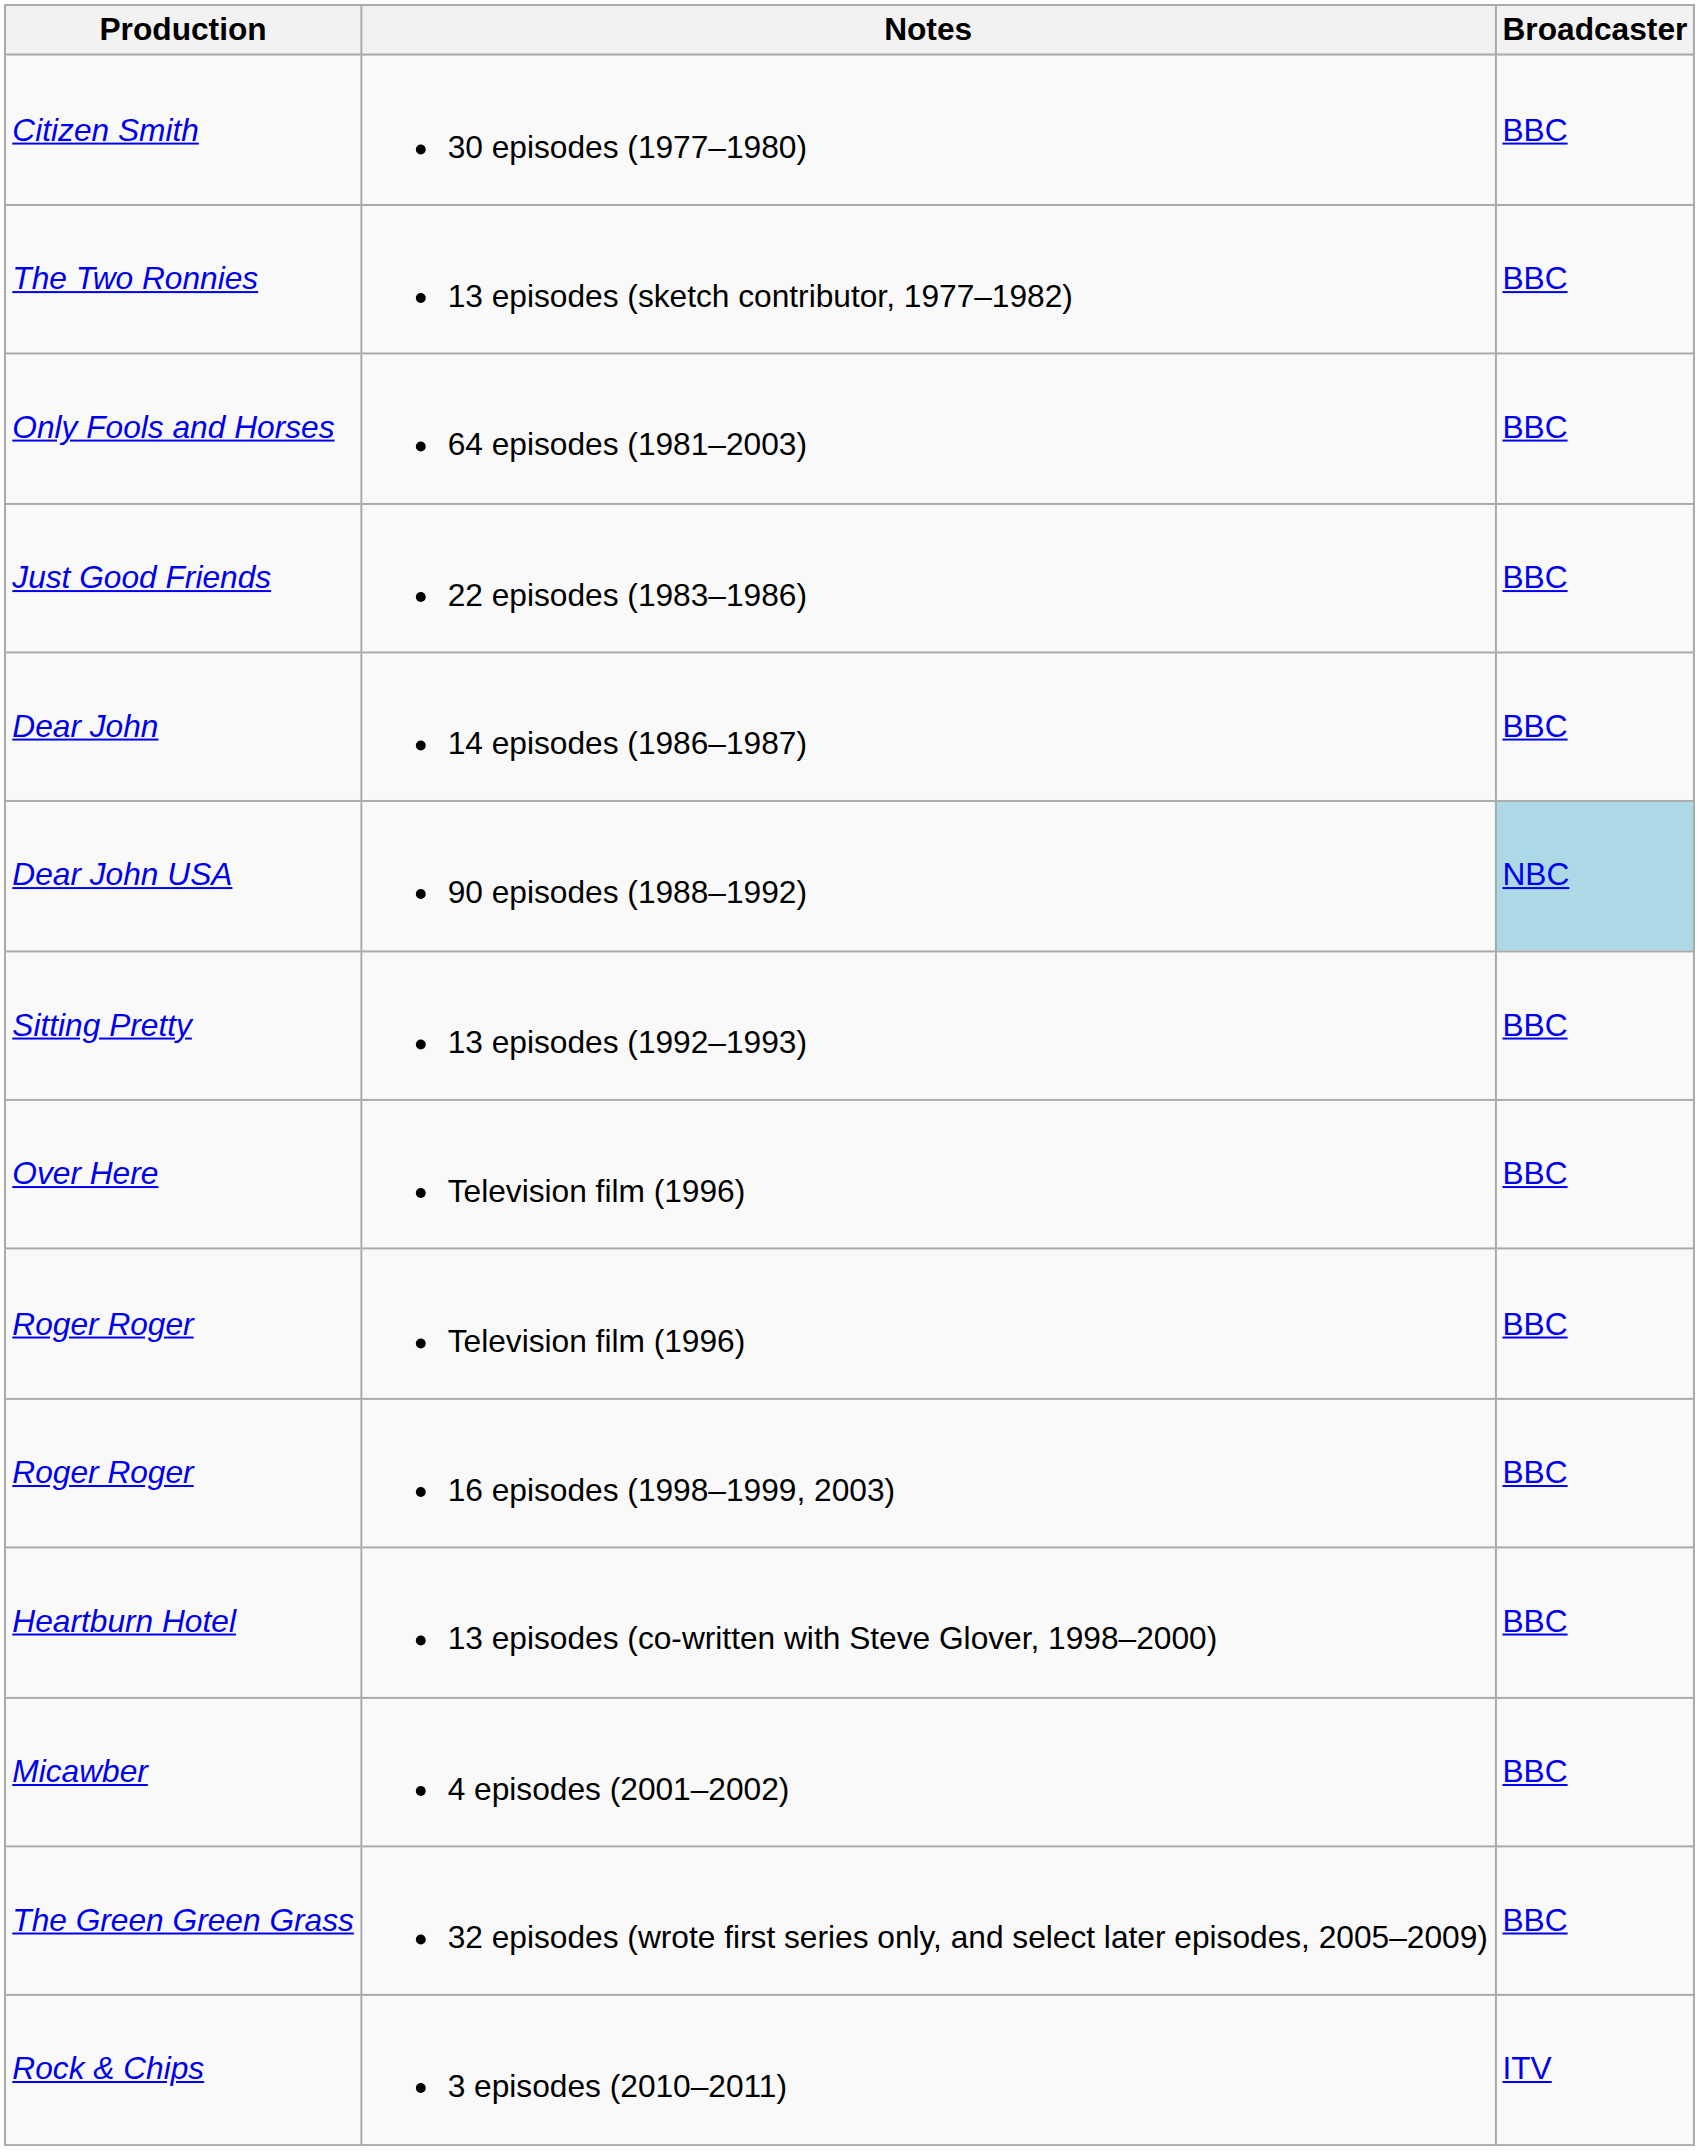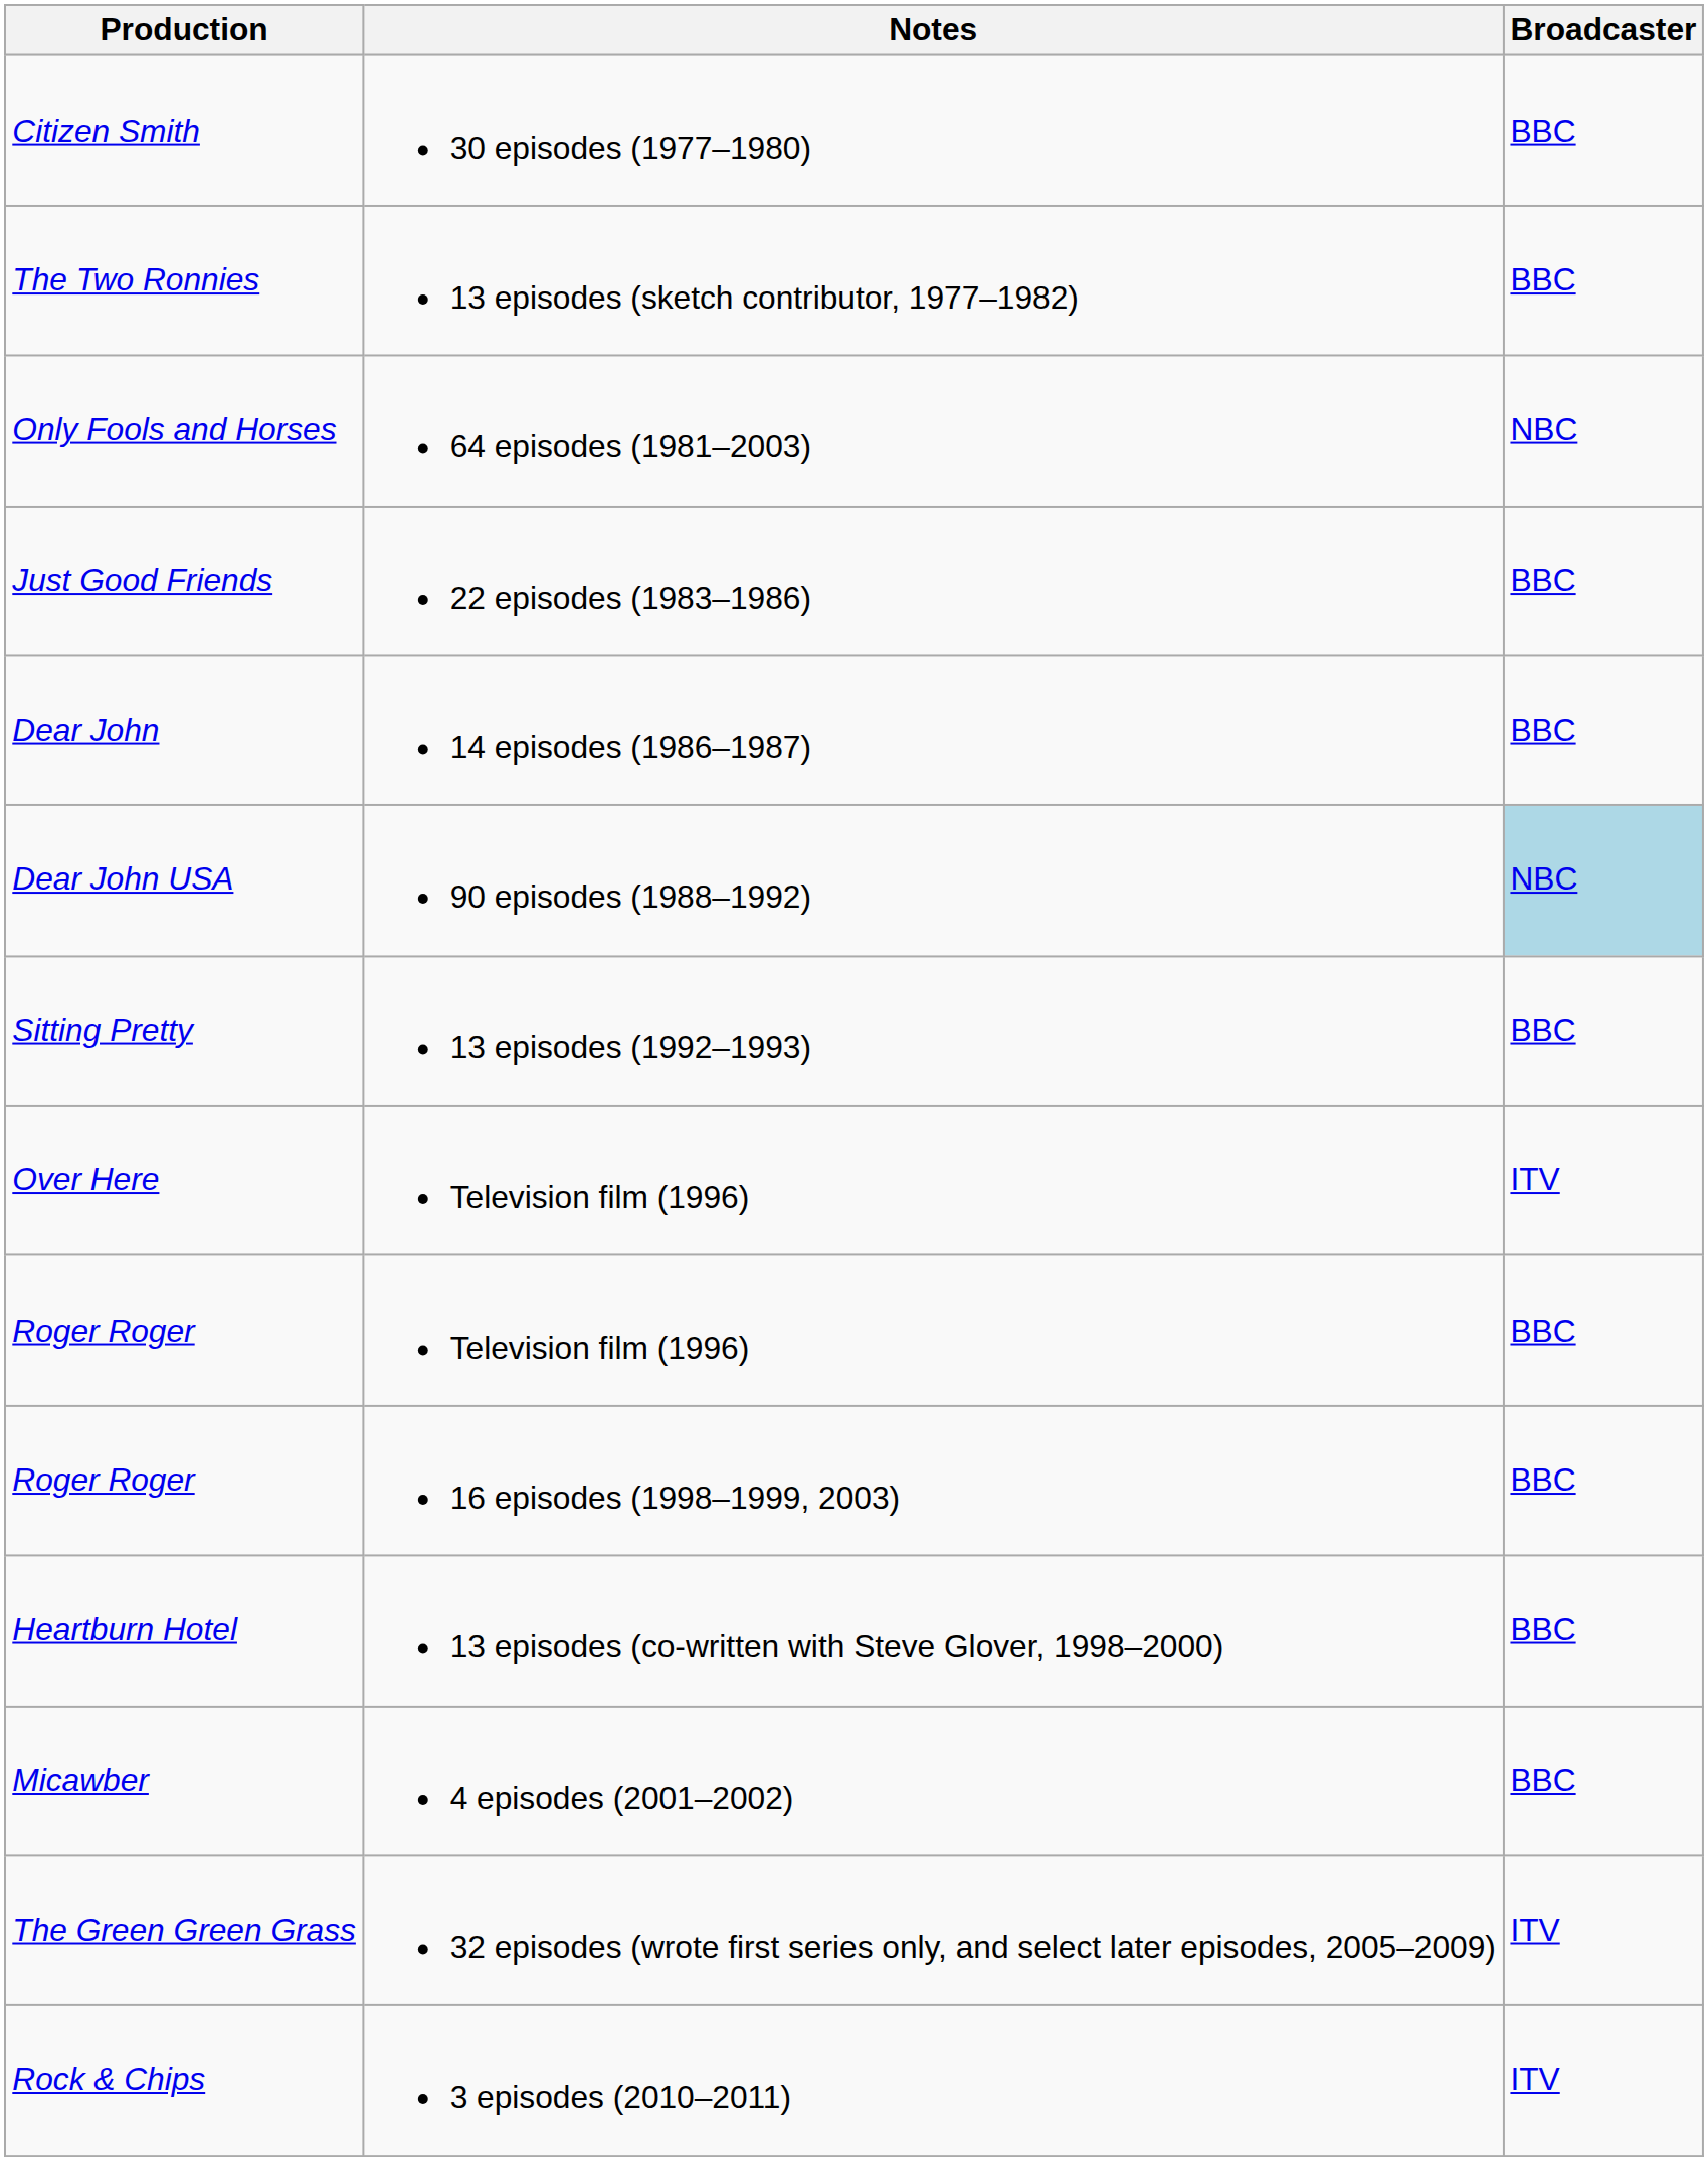Only Fools and Horses | Broadcaster: BBC -> NBC
Over Here | Broadcaster: BBC -> ITV
The Green Green Grass | Broadcaster: BBC -> ITV
